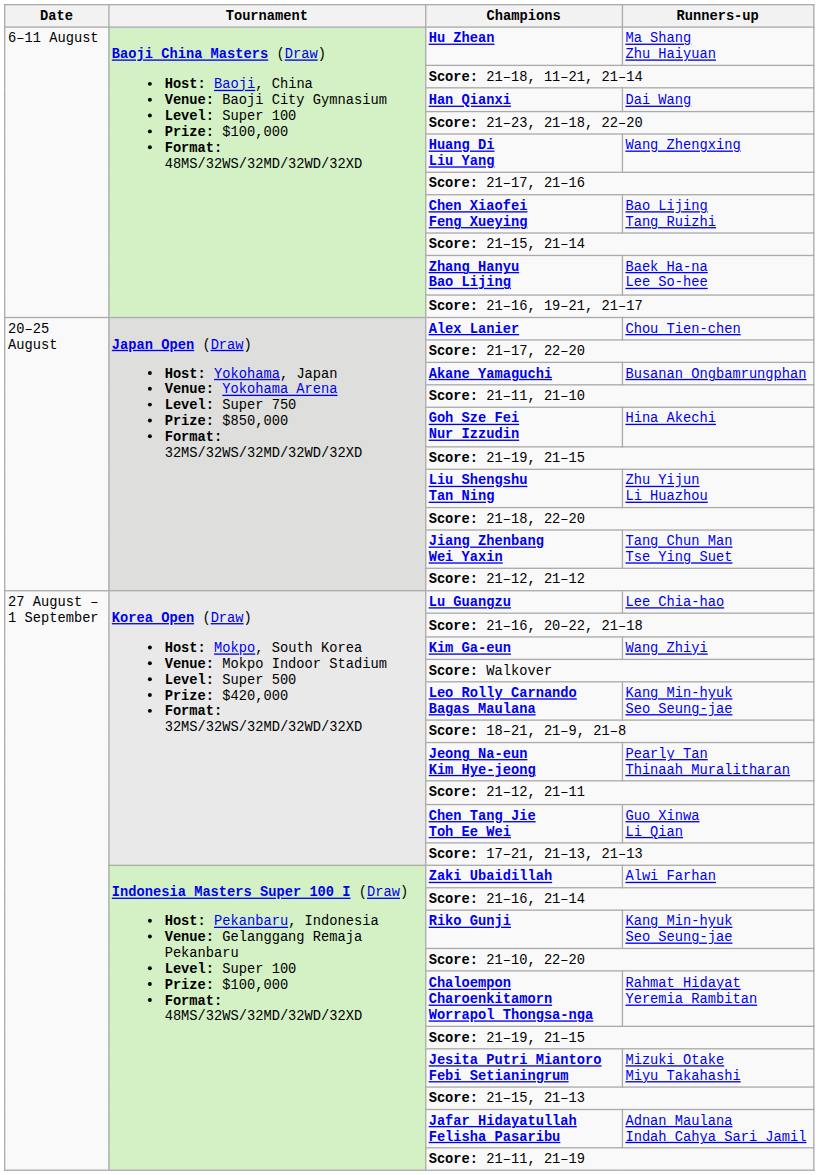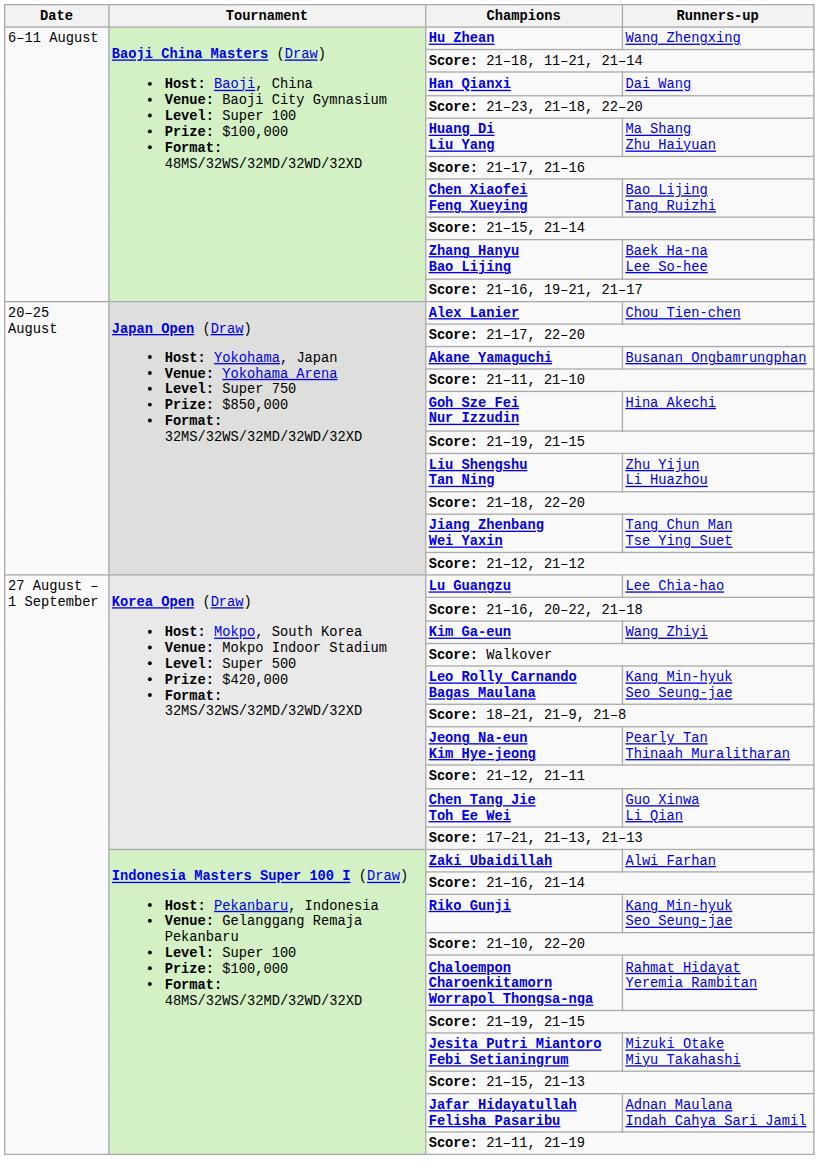Hu Zhean | Runners-up: Ma Shang Zhu Haiyuan -> Wang Zhengxing
Huang Di Liu Yang | Runners-up: Wang Zhengxing -> Ma Shang Zhu Haiyuan
